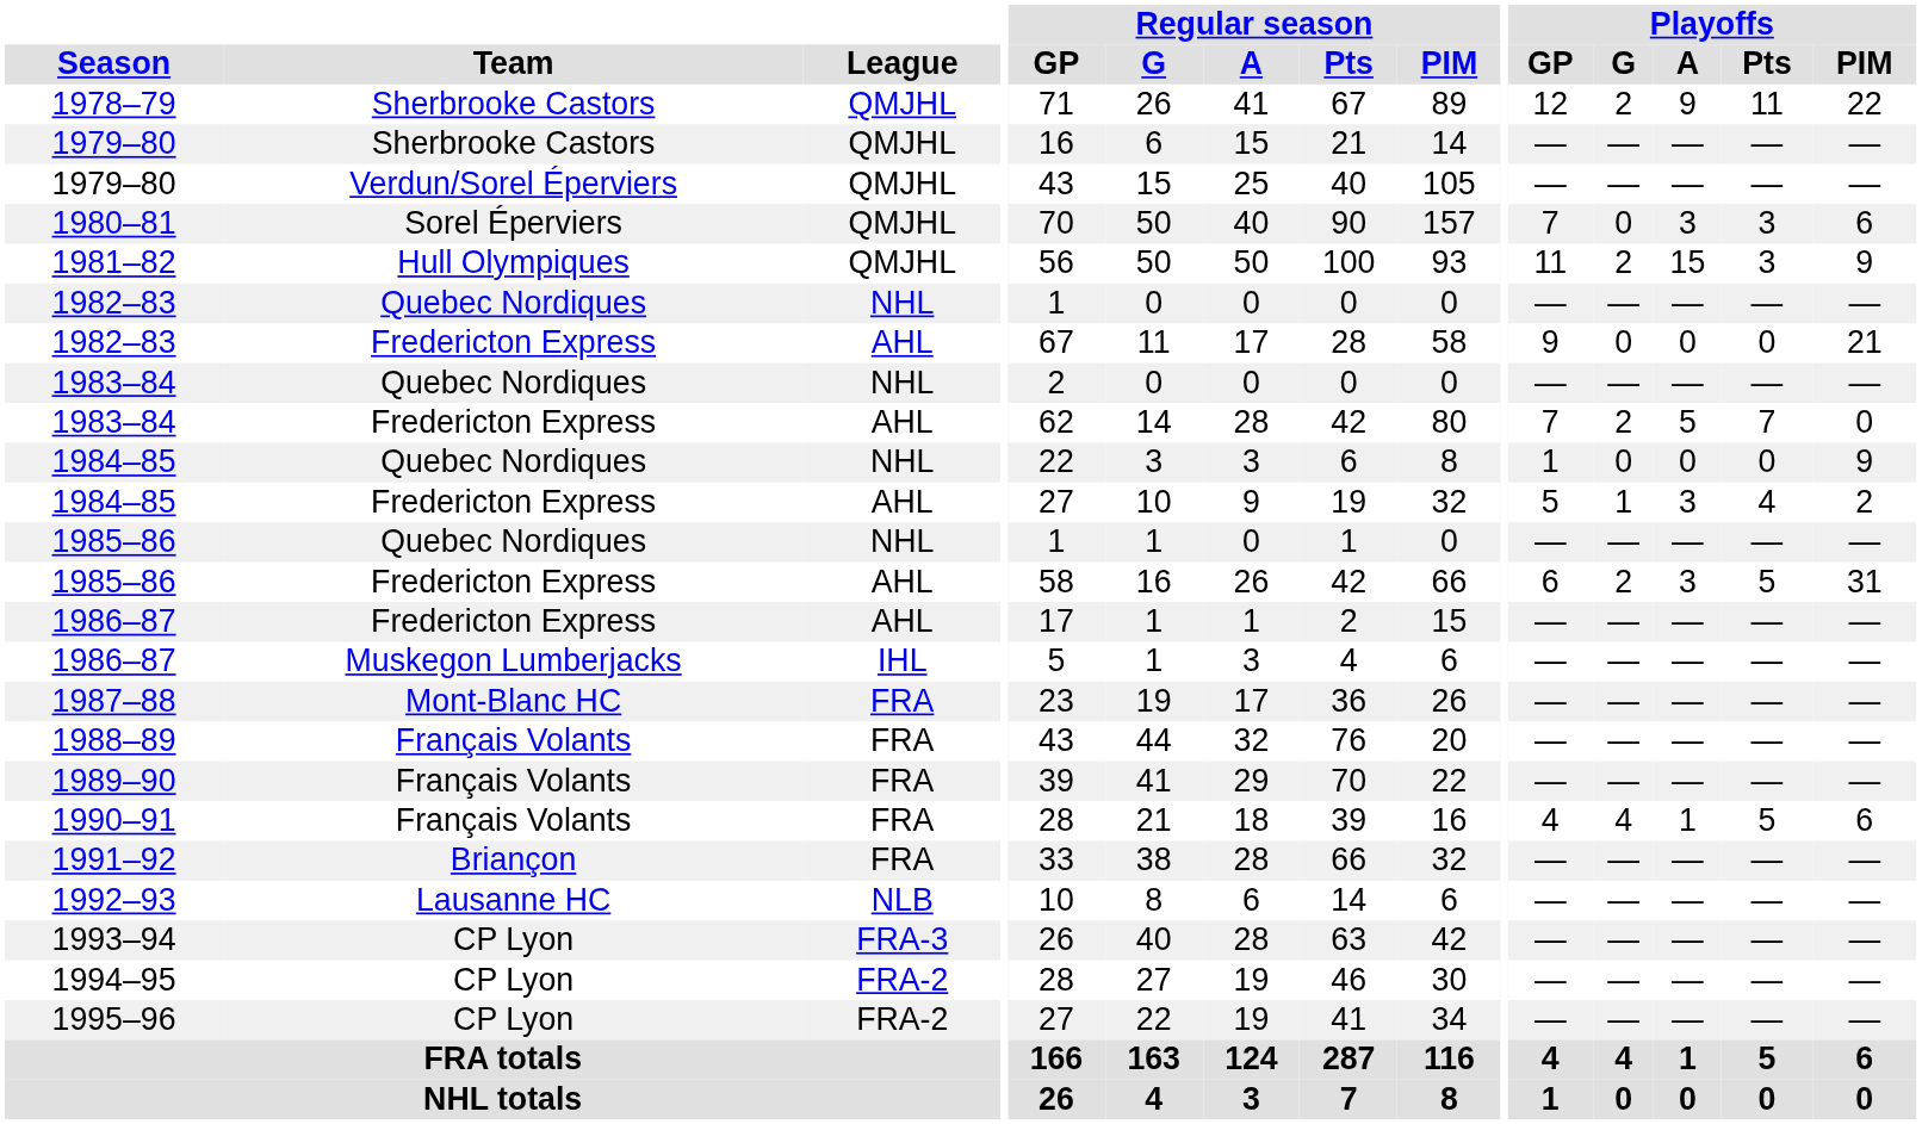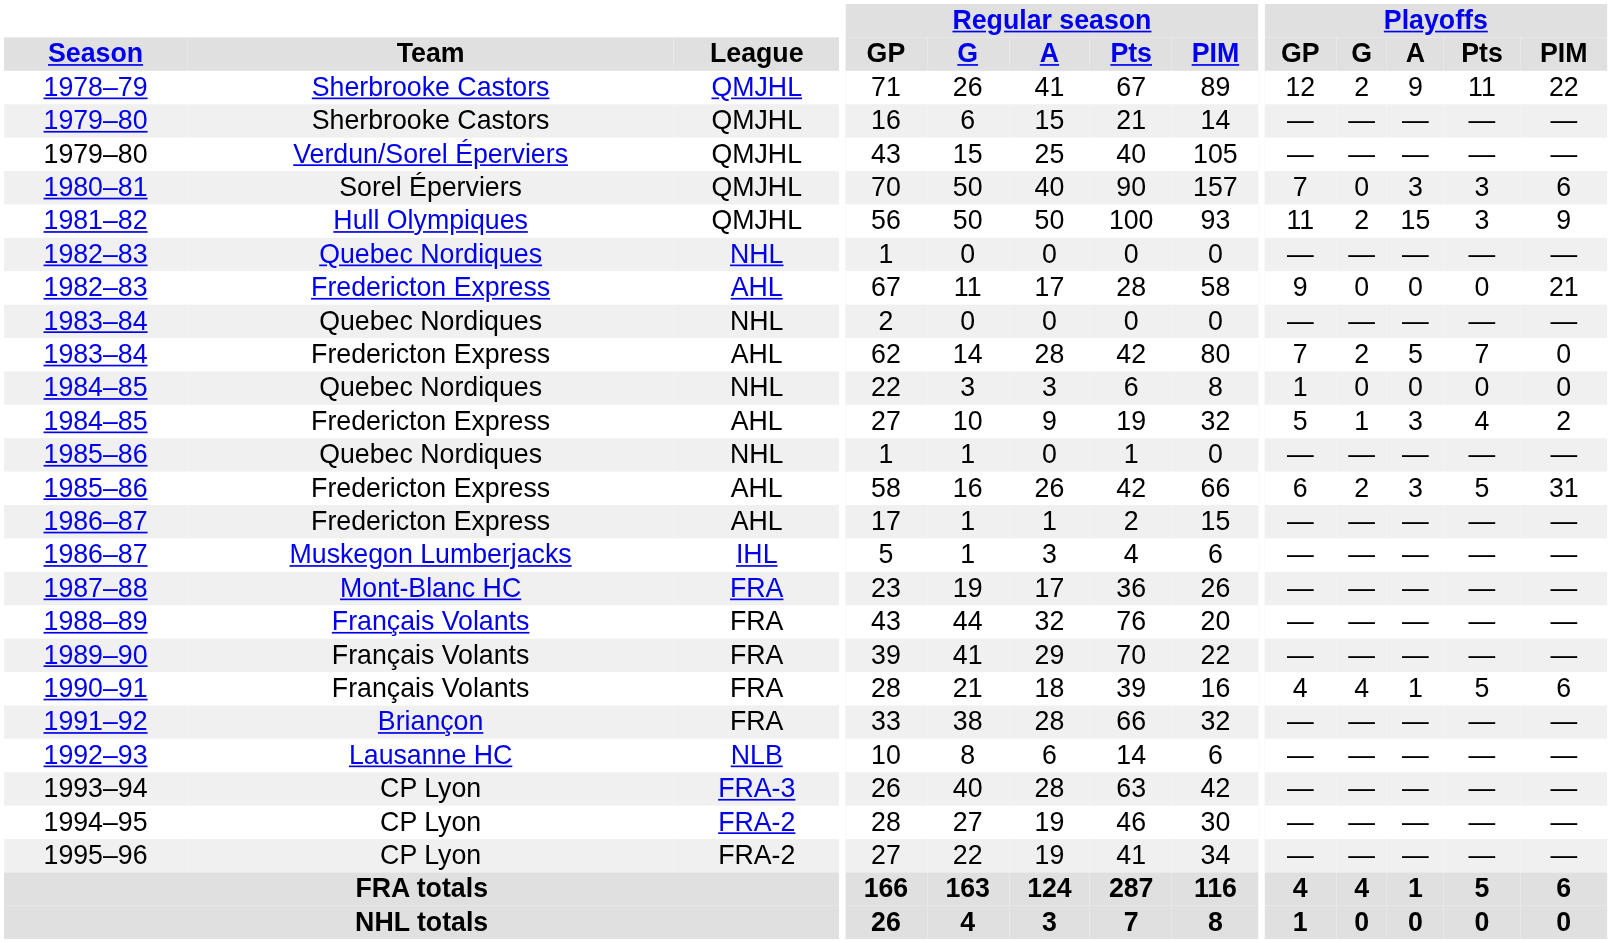1984–85 / Quebec Nordiques | Playoffs / PIM: 9 -> 0
